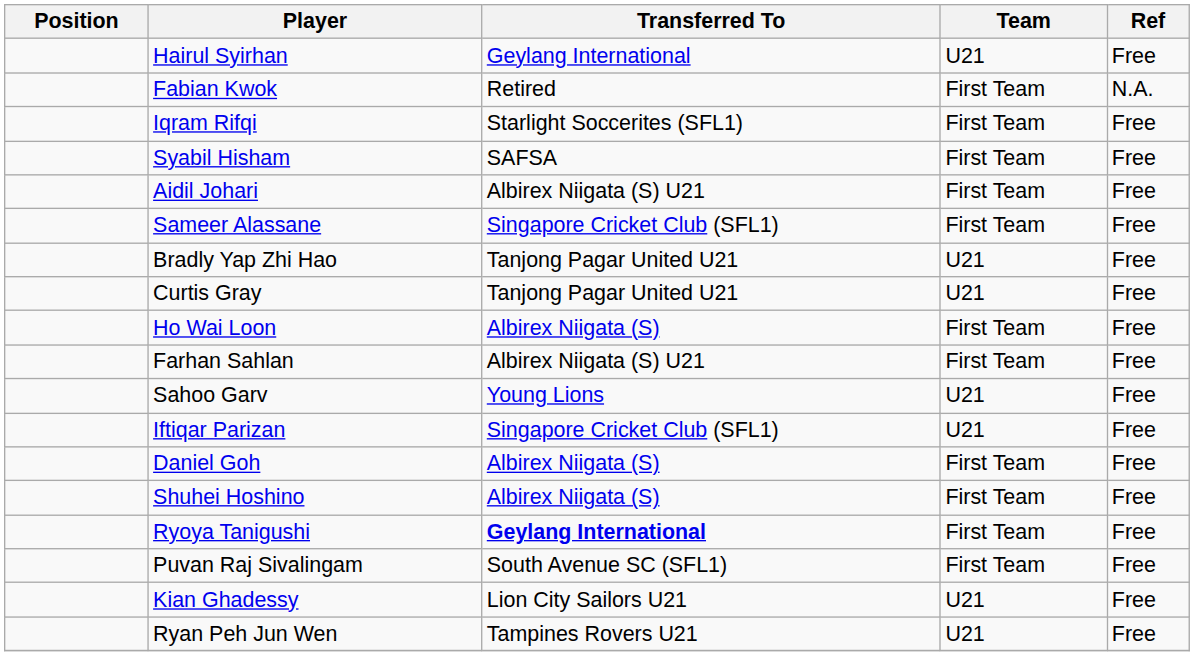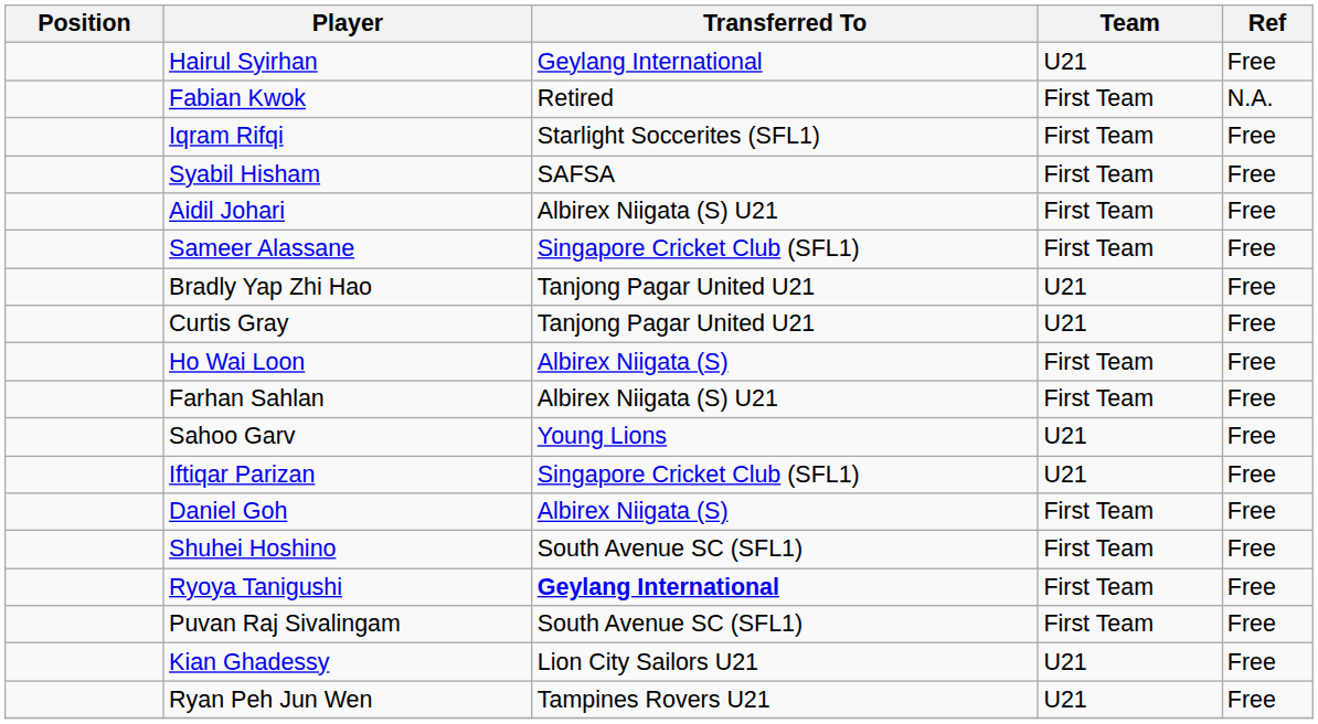Shuhei Hoshino | Transferred To: Albirex Niigata (S) -> South Avenue SC (SFL1)
